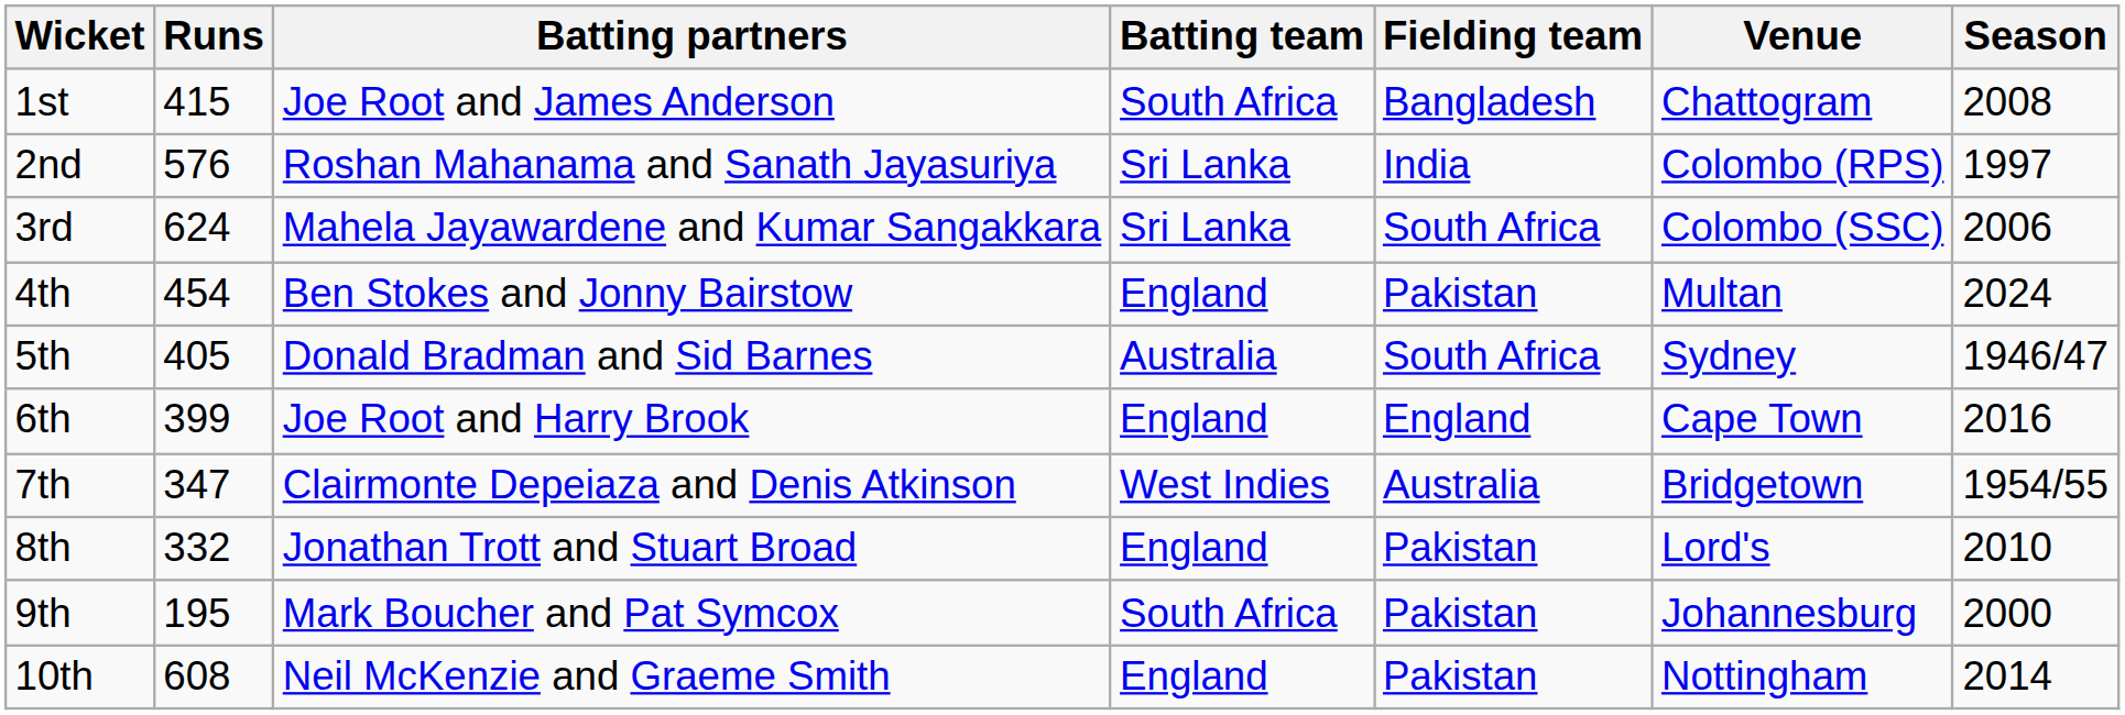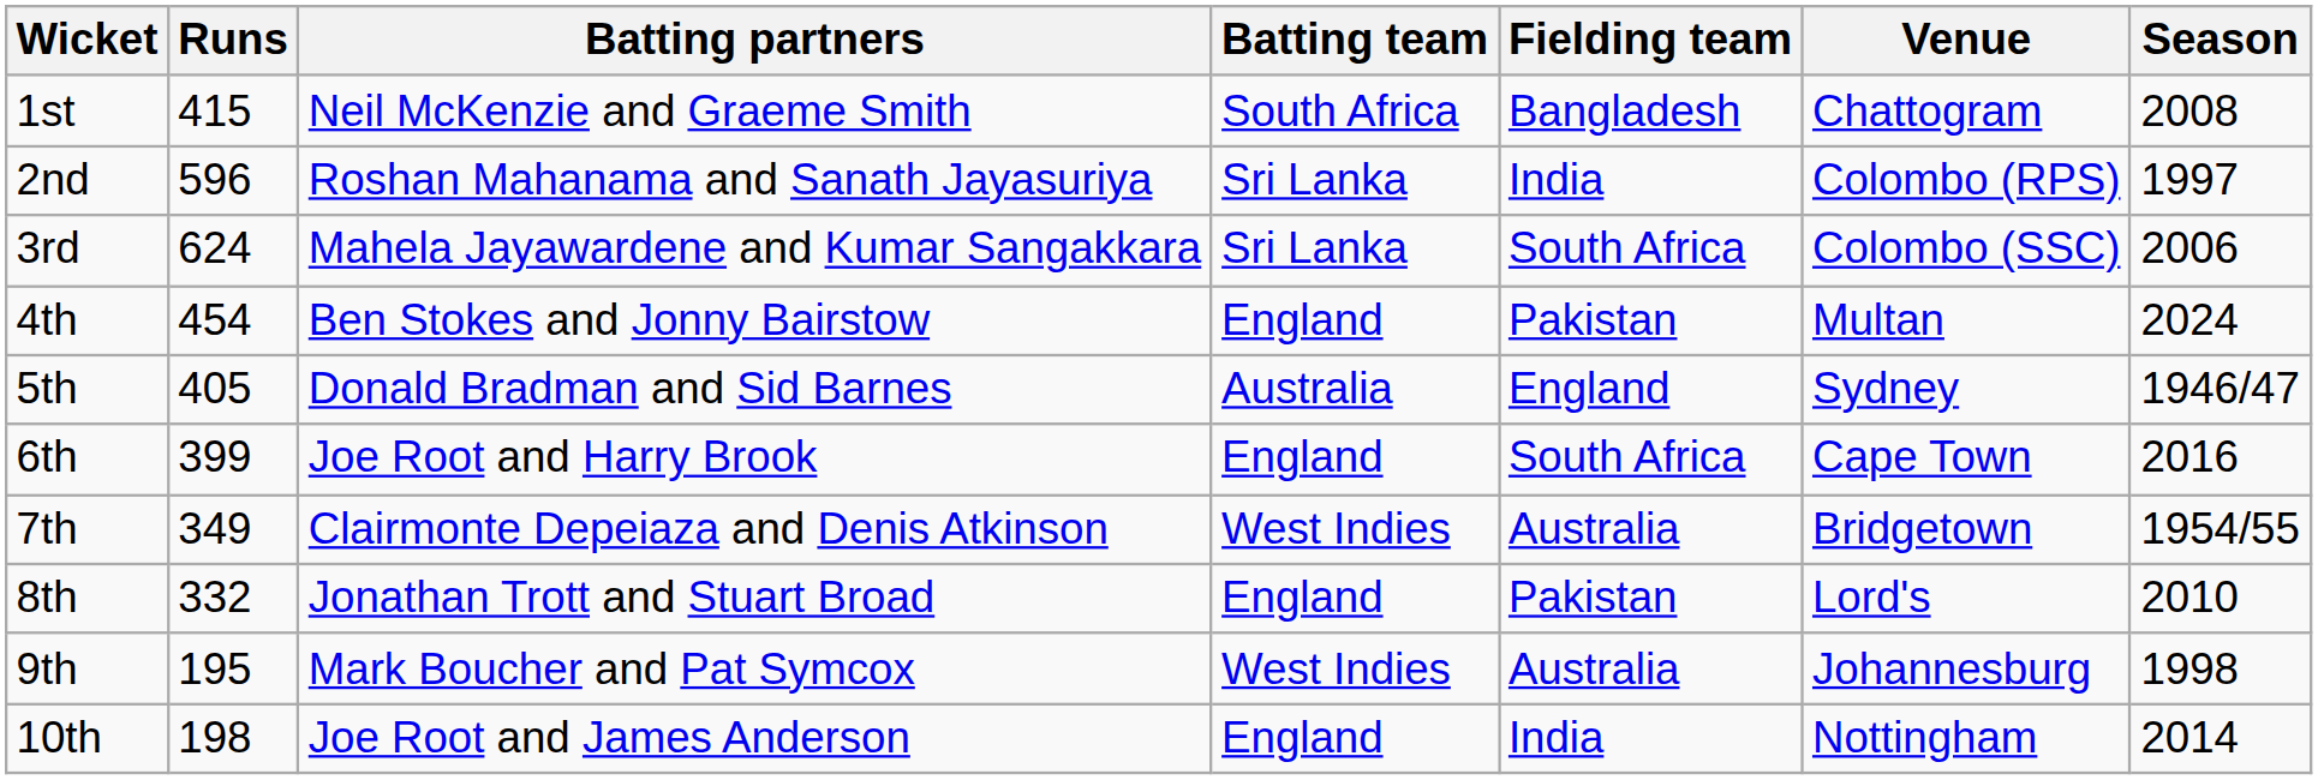1st | Batting partners: Joe Root and James Anderson -> Neil McKenzie and Graeme Smith
2nd | Runs: 576 -> 596
5th | Fielding team: South Africa -> England
6th | Fielding team: England -> South Africa
7th | Runs: 347 -> 349
9th | Batting team: South Africa -> West Indies
9th | Fielding team: Pakistan -> Australia
9th | Season: 2000 -> 1998
10th | Runs: 608 -> 198
10th | Batting partners: Neil McKenzie and Graeme Smith -> Joe Root and James Anderson
10th | Fielding team: Pakistan -> India
